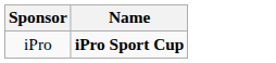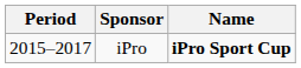+ column: Period | 2015–2017
